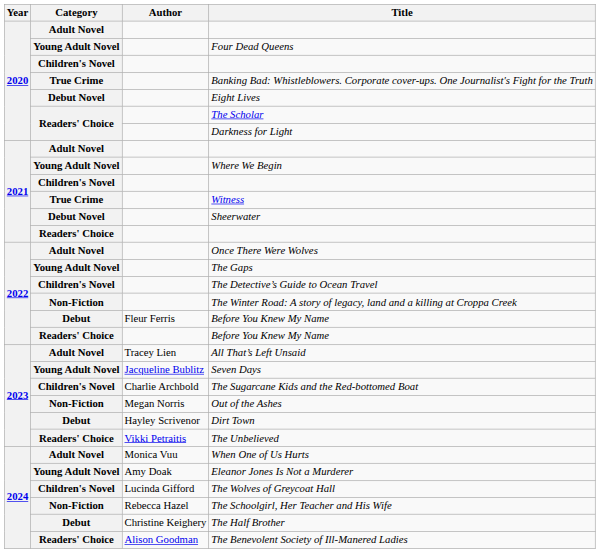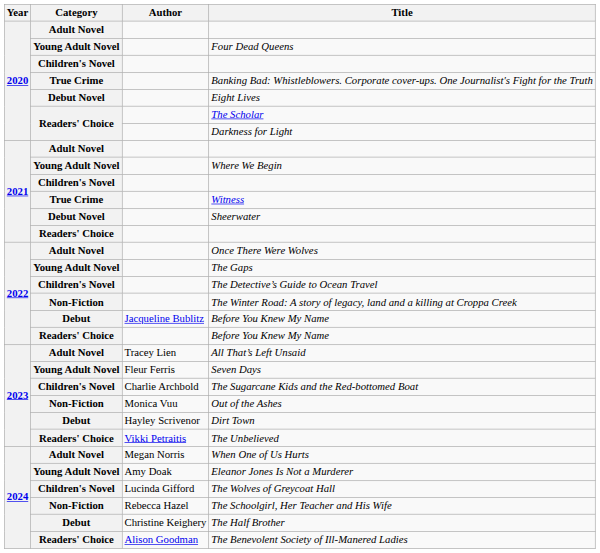Debut / Before You Knew My Name | Author: Fleur Ferris -> Jacqueline Bublitz
Seven Days | Author: Jacqueline Bublitz -> Fleur Ferris
Out of the Ashes | Author: Megan Norris -> Monica Vuu
When One of Us Hurts | Author: Monica Vuu -> Megan Norris
